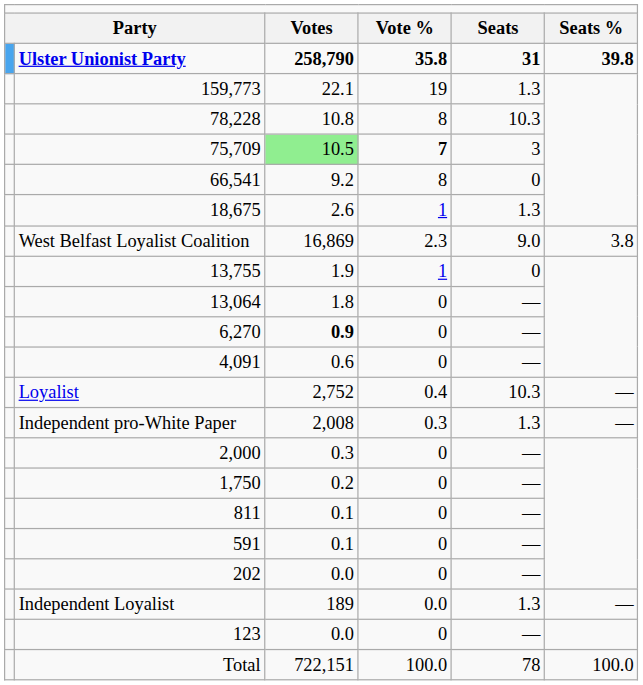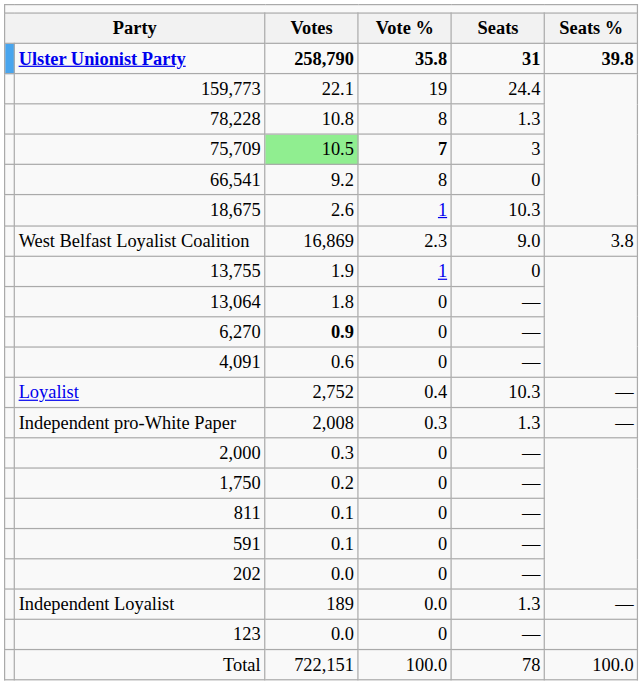159,773 | column 5: 1.3 -> 24.4
78,228 | column 5: 10.3 -> 1.3
18,675 | column 5: 1.3 -> 10.3
